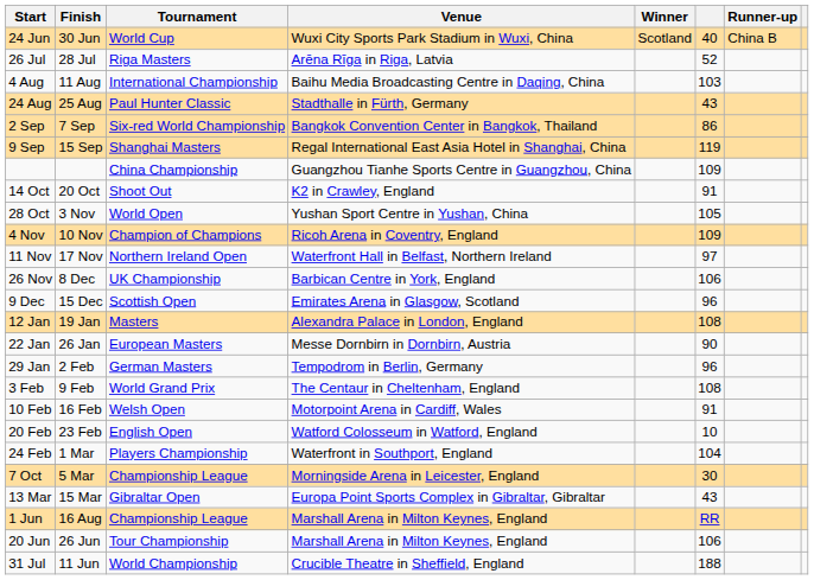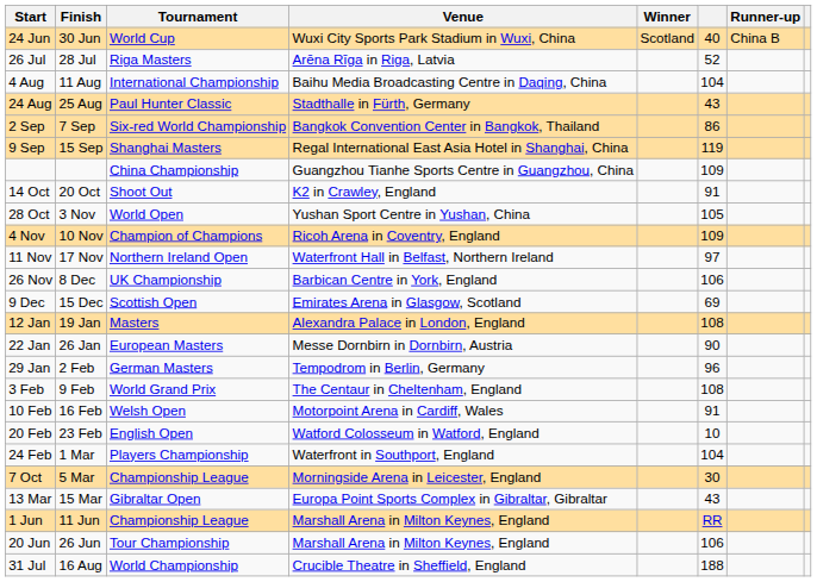4 Aug | column 6: 103 -> 104
9 Dec | column 6: 96 -> 69
1 Jun | Finish: 16 Aug -> 11 Jun
31 Jul | Finish: 11 Jun -> 16 Aug
